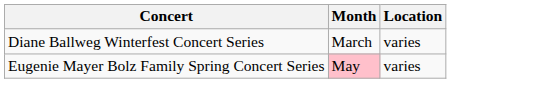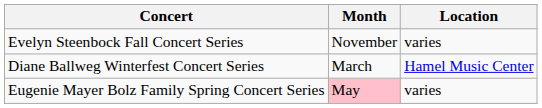+ row: Evelyn Steenbock Fall Concert Series | November | varies
Diane Ballweg Winterfest Concert Series | Location: varies -> Hamel Music Center
